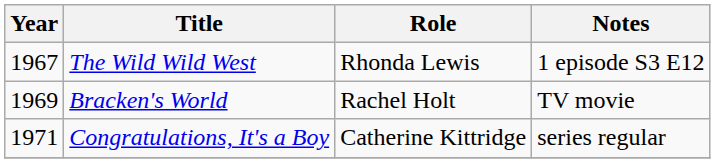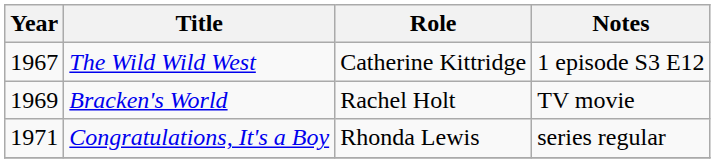The Wild Wild West | Role: Rhonda Lewis -> Catherine Kittridge
Congratulations, It's a Boy | Role: Catherine Kittridge -> Rhonda Lewis
